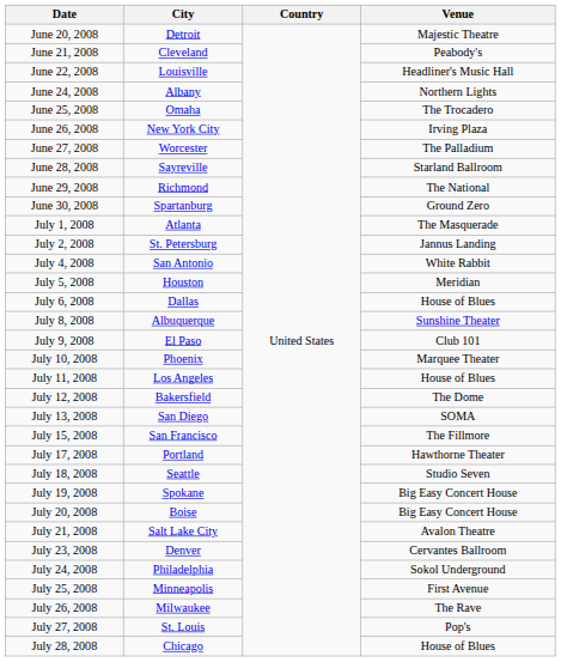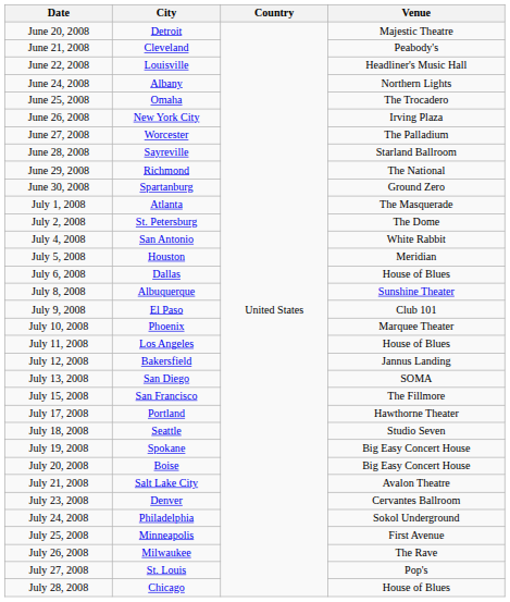July 2, 2008 | Venue: Jannus Landing -> The Dome
July 12, 2008 | Venue: The Dome -> Jannus Landing
